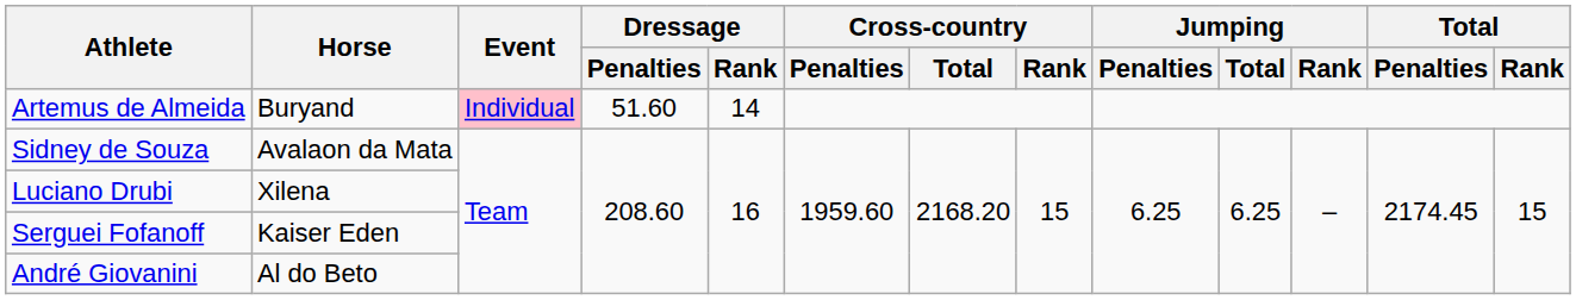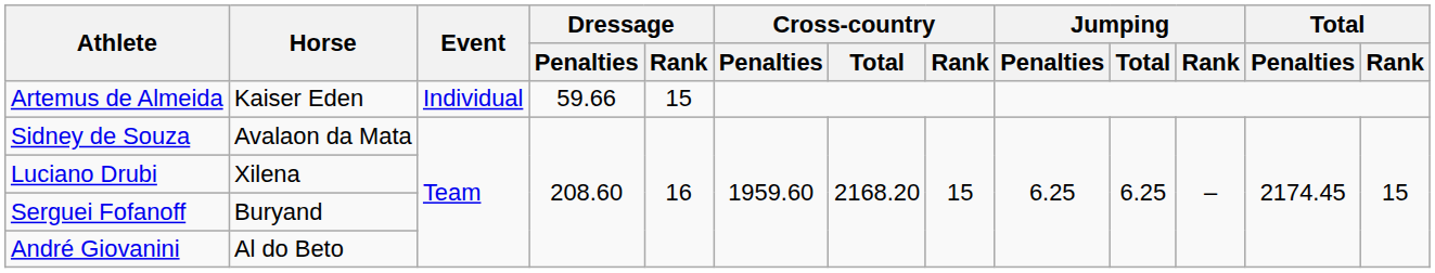Artemus de Almeida | Horse: Buryand -> Kaiser Eden
Artemus de Almeida | Event: pink background -> no background
Artemus de Almeida | Dressage / Penalties: 51.60 -> 59.66
Artemus de Almeida | Dressage / Rank: 14 -> 15
Serguei Fofanoff | Horse: Kaiser Eden -> Buryand
